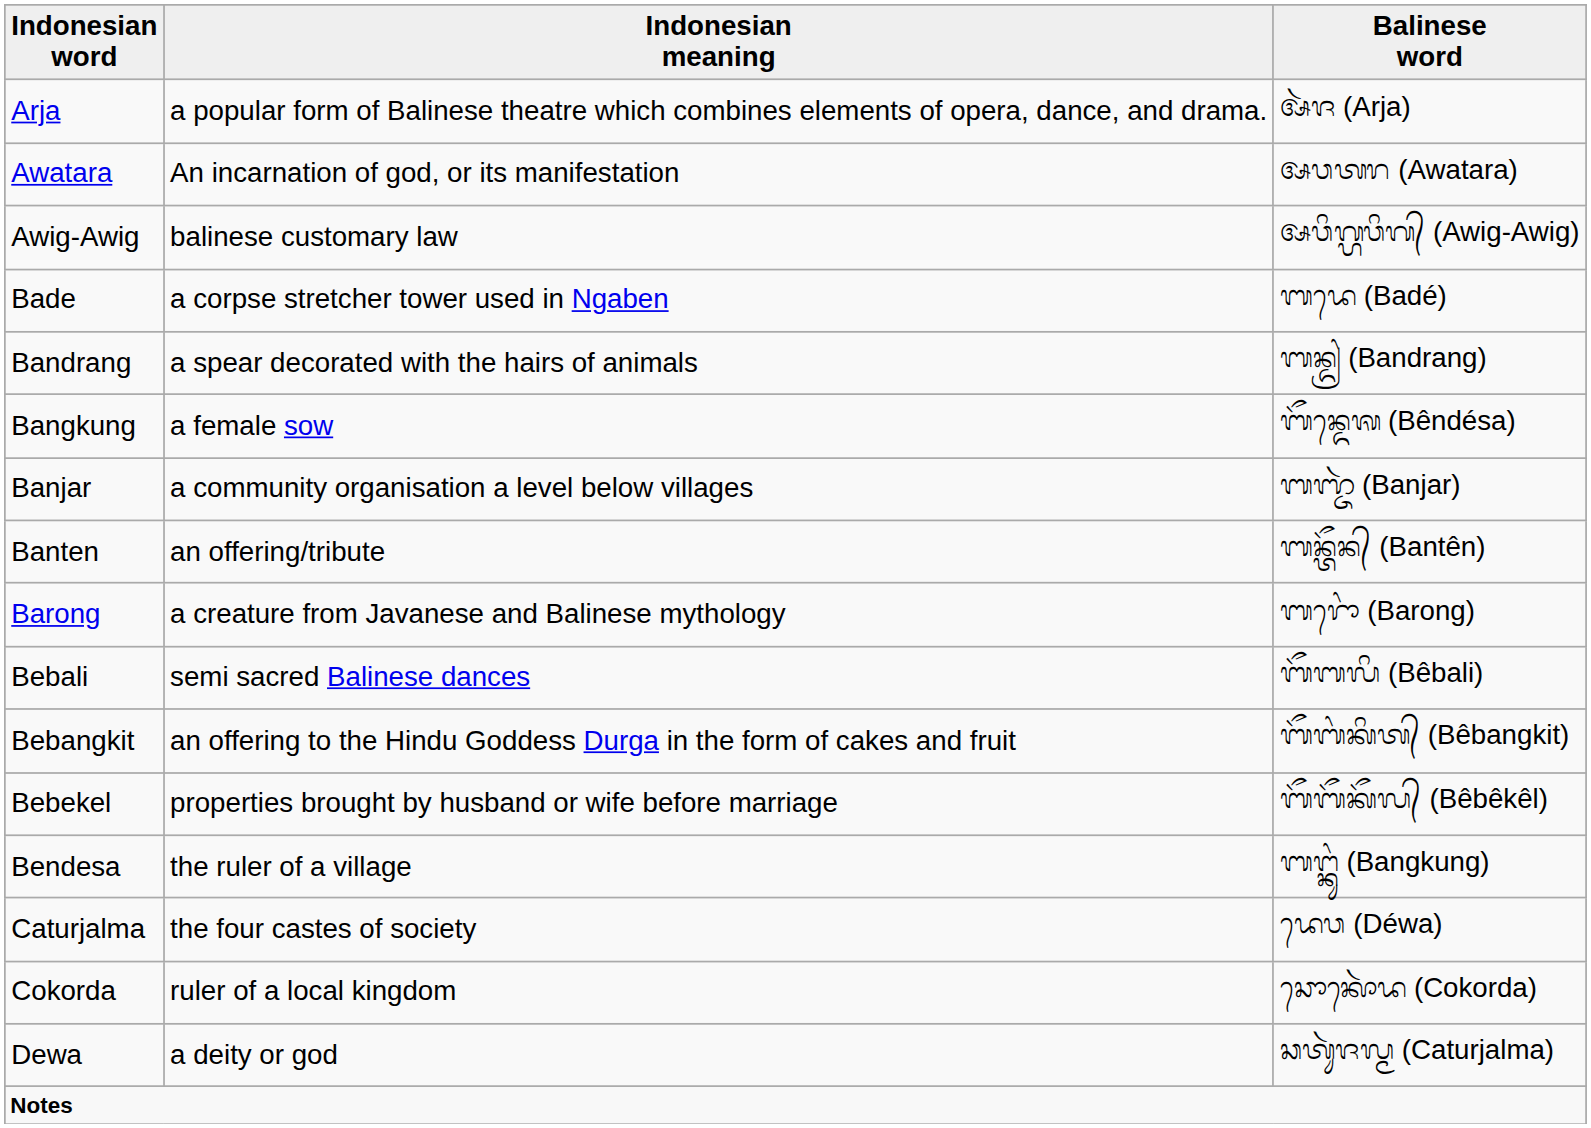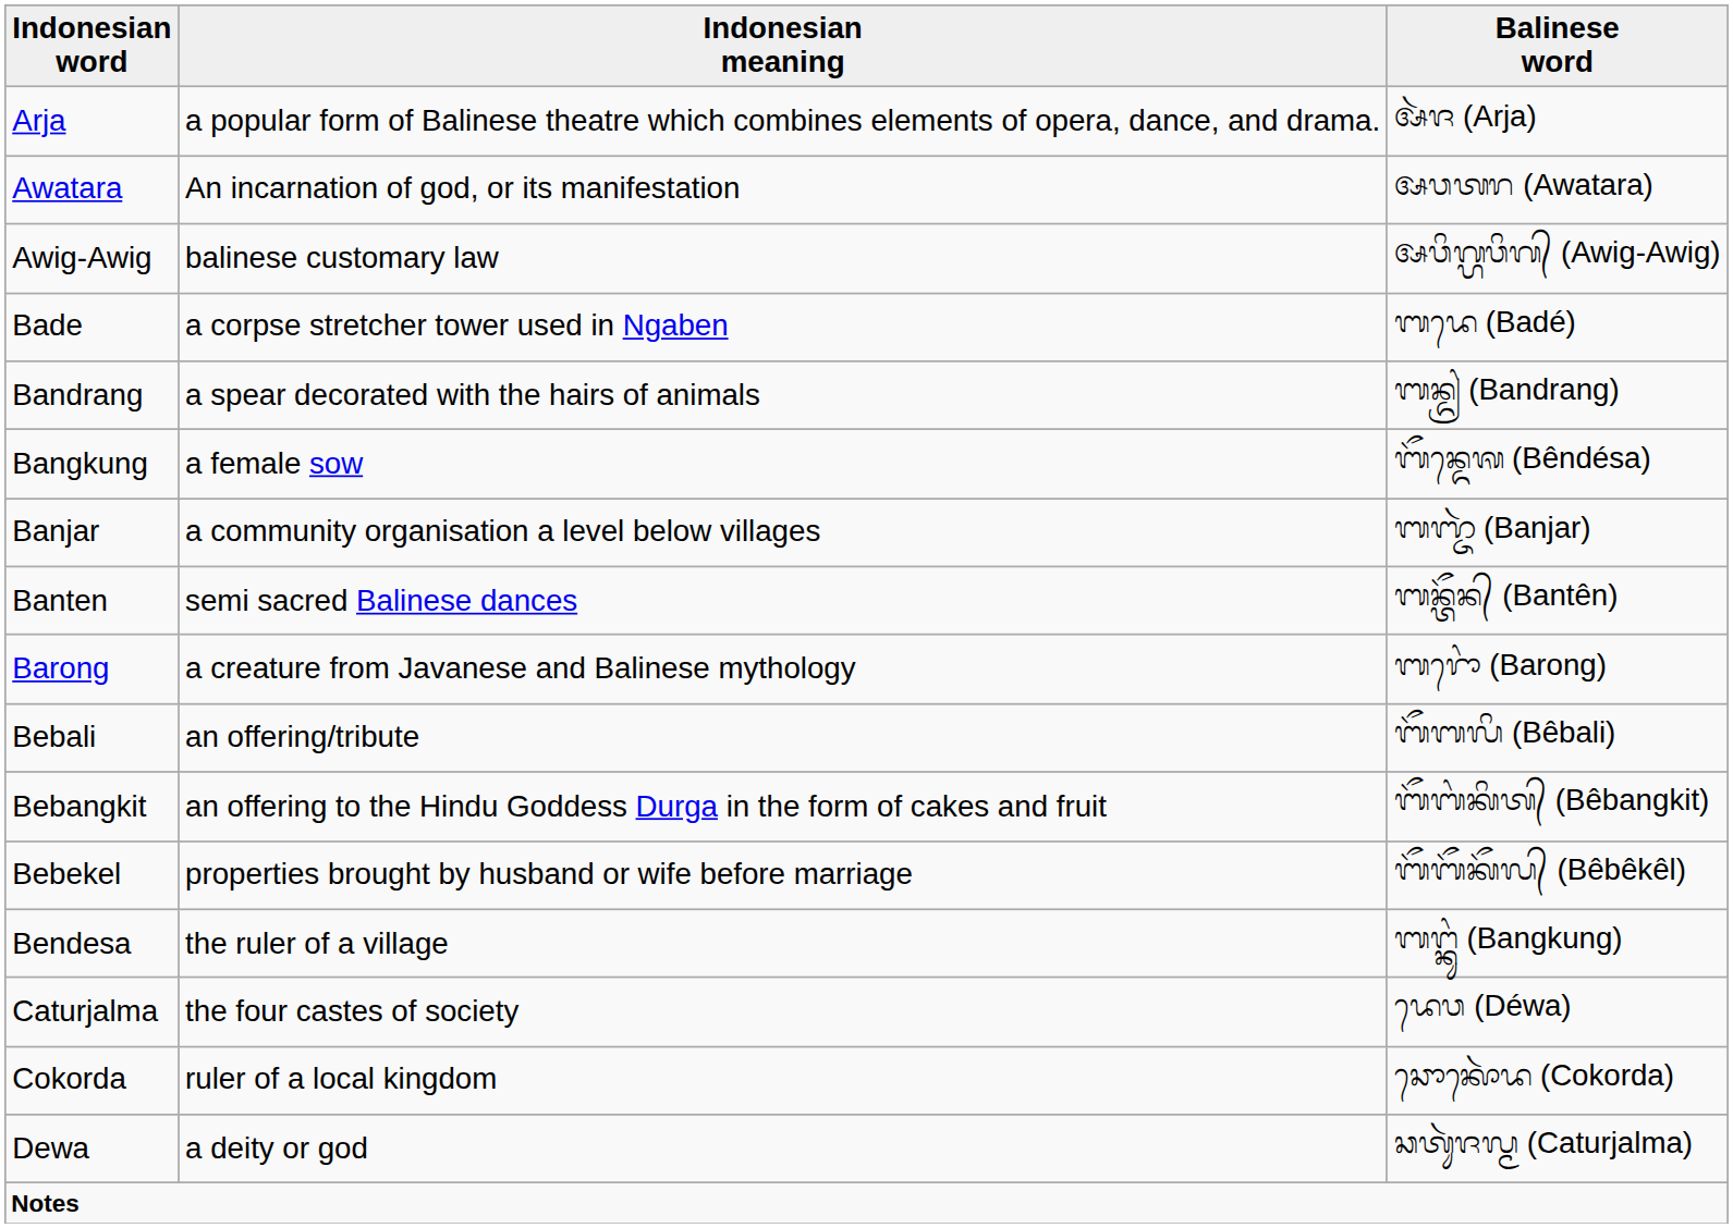Banten | Indonesian meaning: an offering/tribute -> semi sacred Balinese dances
Bebali | Indonesian meaning: semi sacred Balinese dances -> an offering/tribute
